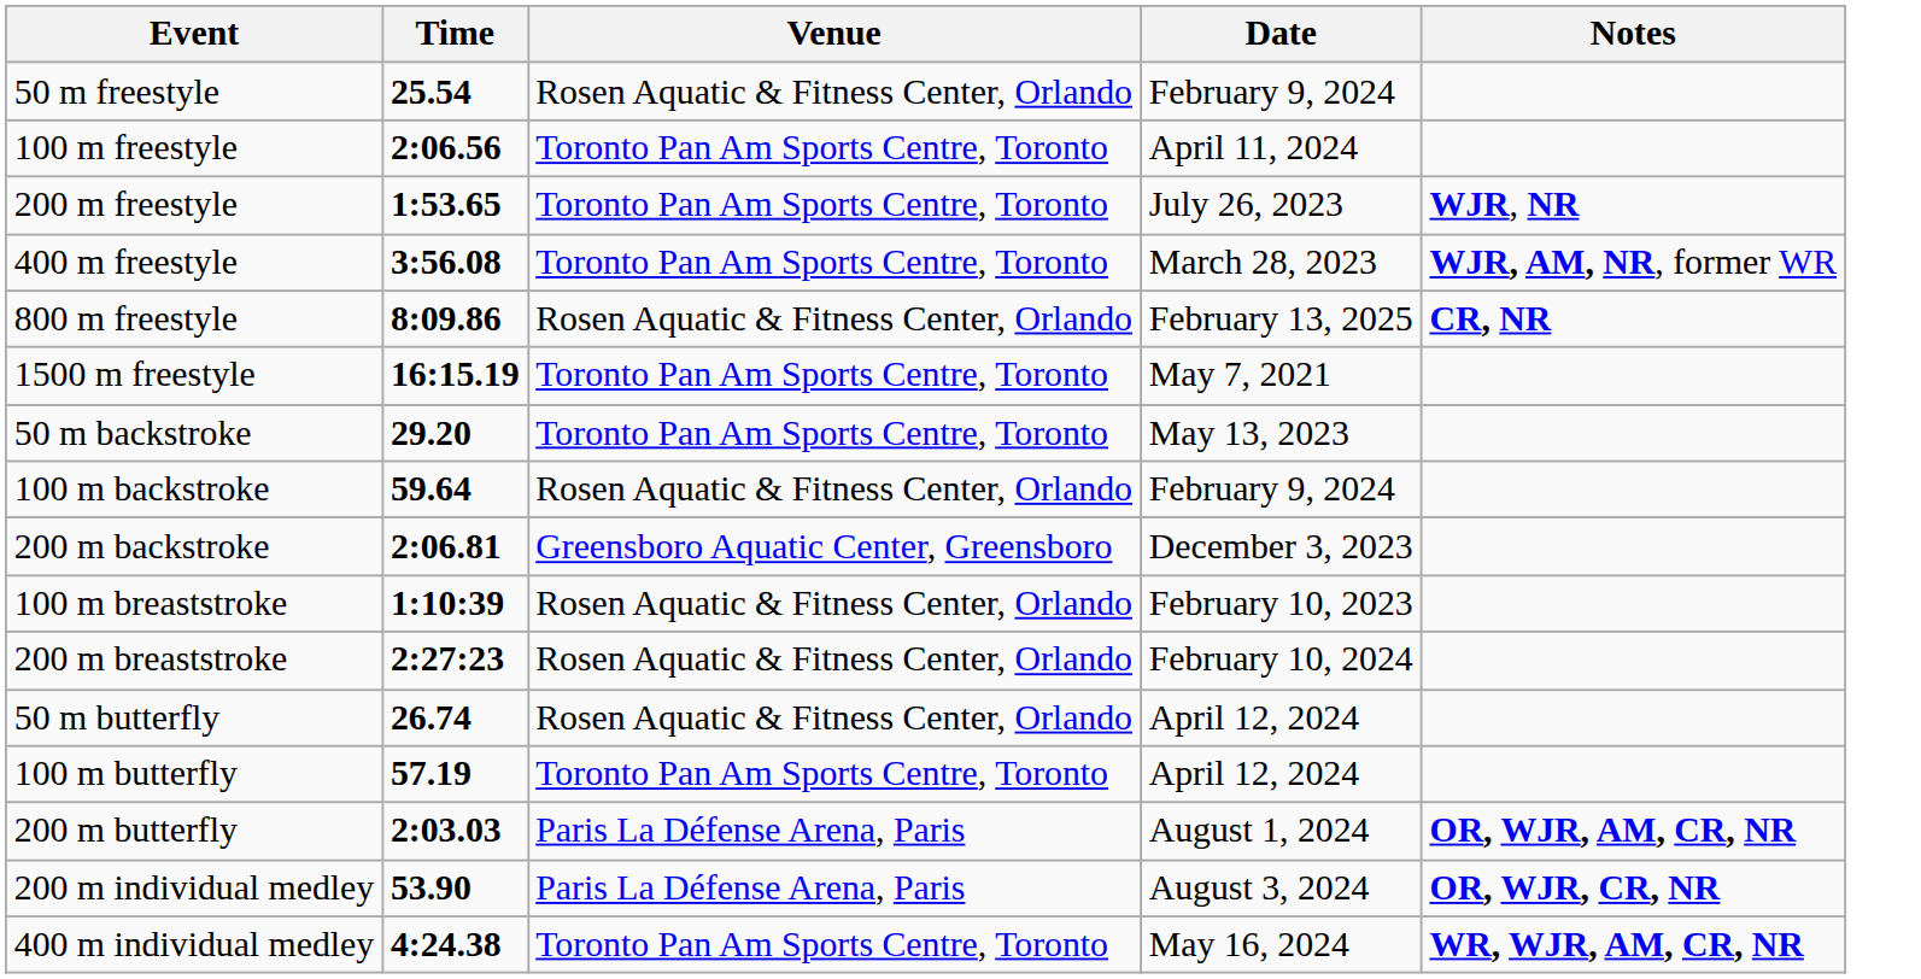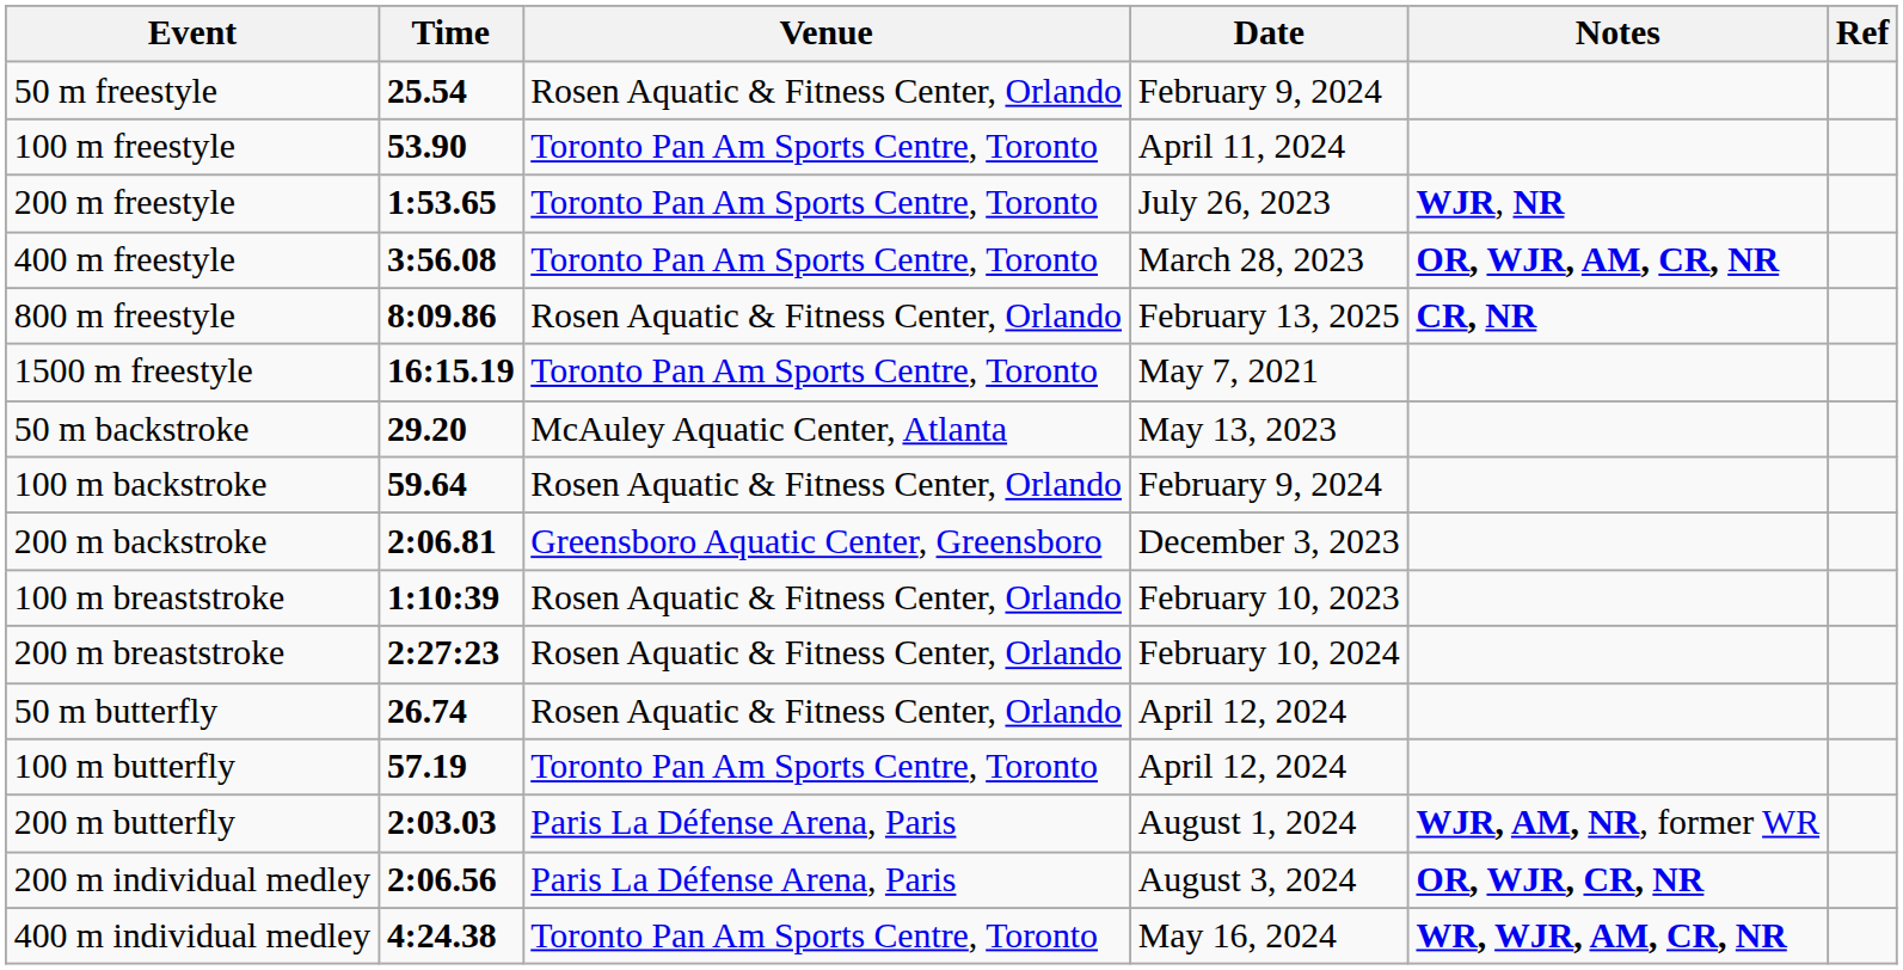+ column: Ref
100 m freestyle | Time: 2:06.56 -> 53.90
400 m freestyle | Notes: WJR, AM, NR, former WR -> OR, WJR, AM, CR, NR
50 m backstroke | Venue: Toronto Pan Am Sports Centre, Toronto -> McAuley Aquatic Center, Atlanta
200 m butterfly | Notes: OR, WJR, AM, CR, NR -> WJR, AM, NR, former WR
200 m individual medley | Time: 53.90 -> 2:06.56
